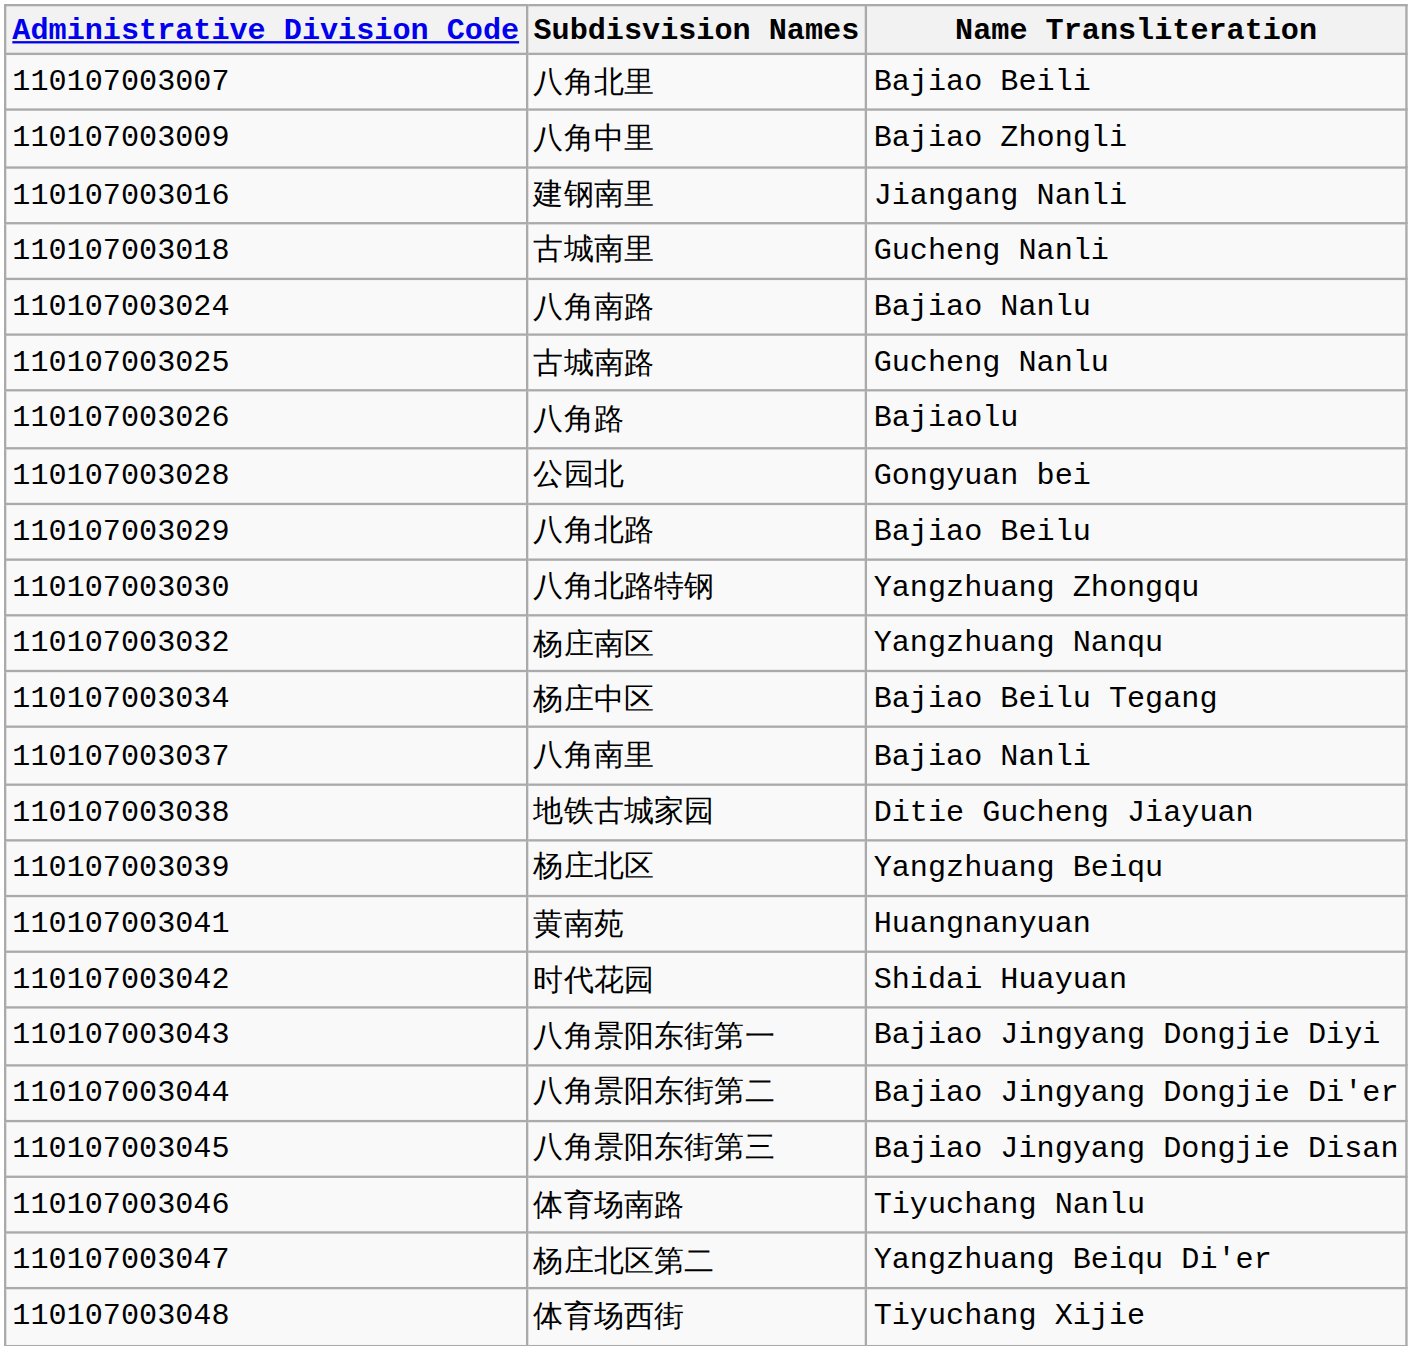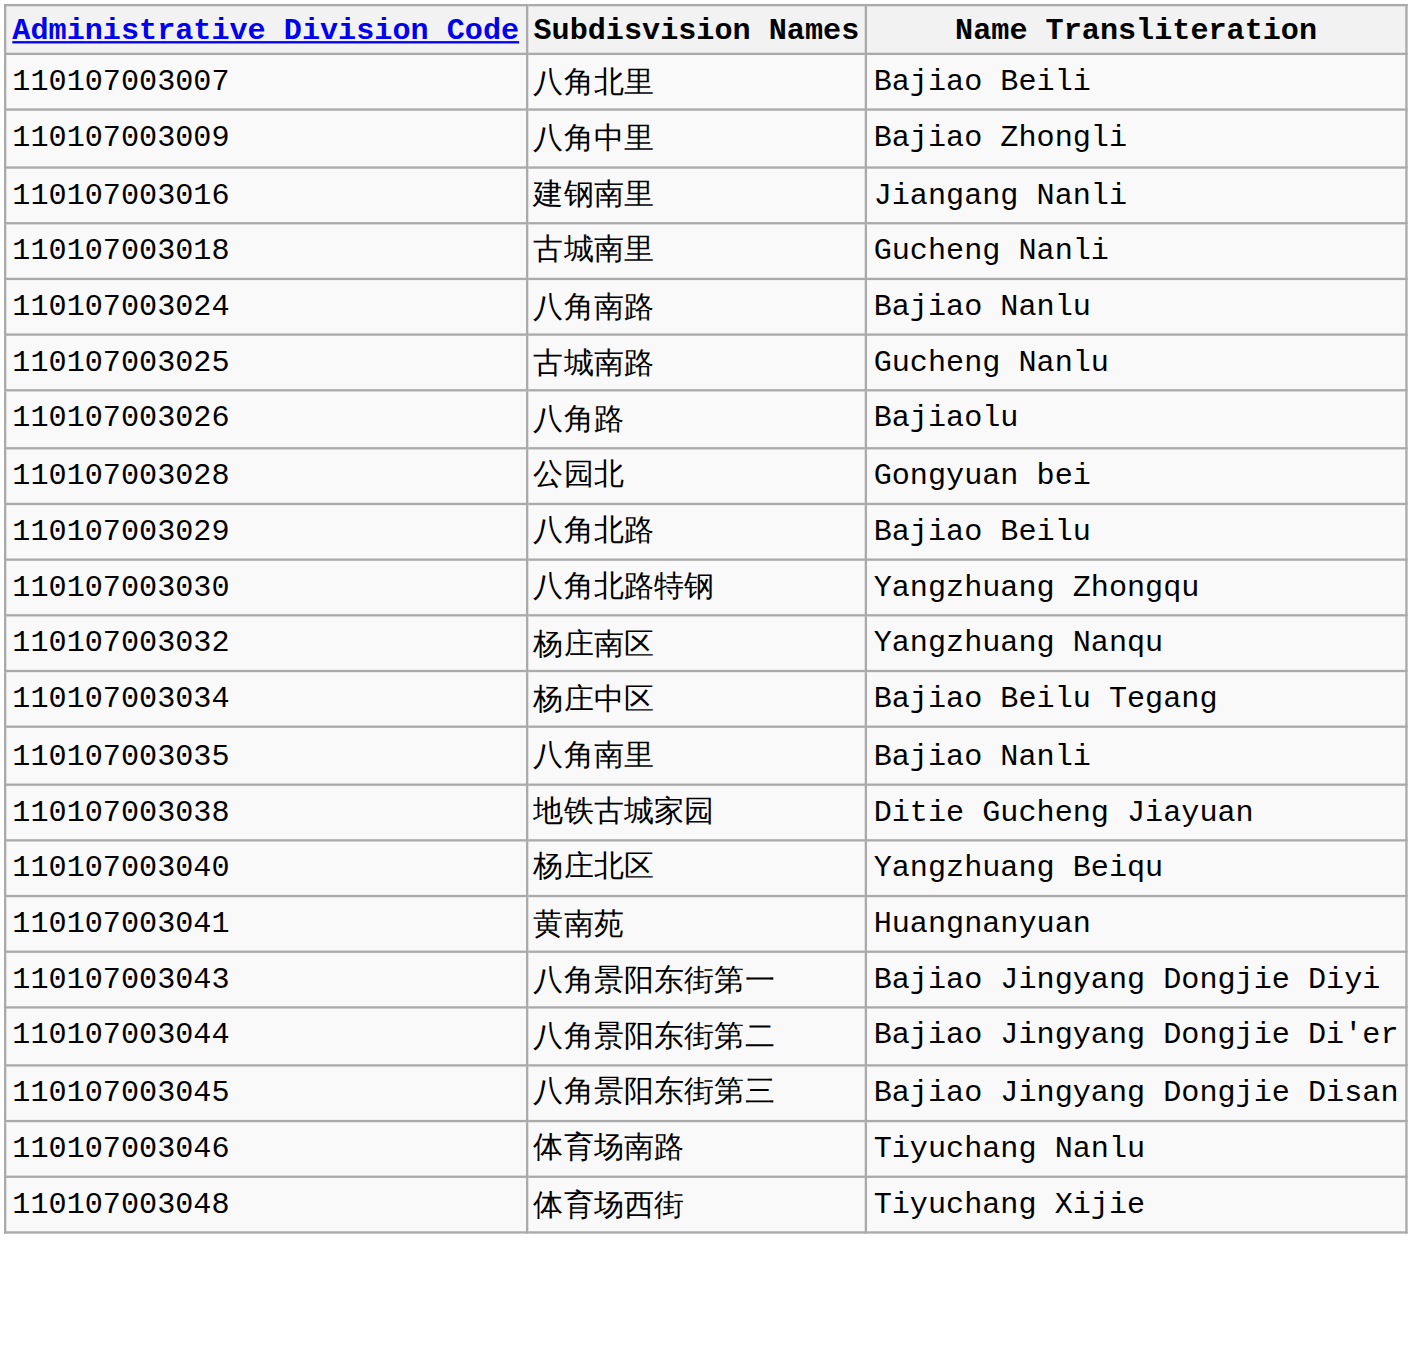八角南里 | Administrative Division Code: 110107003037 -> 110107003035
杨庄北区 | Administrative Division Code: 110107003039 -> 110107003040
- row: 110107003042 | 时代花园 | Shidai Huayuan
- row: 110107003047 | 杨庄北区第二 | Yangzhuang Beiqu Di'er
